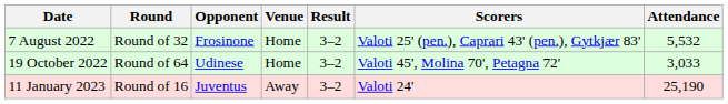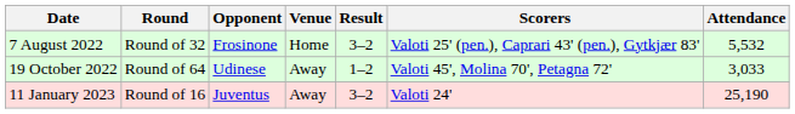19 October 2022 | Venue: Home -> Away
19 October 2022 | Result: 3–2 -> 1–2
